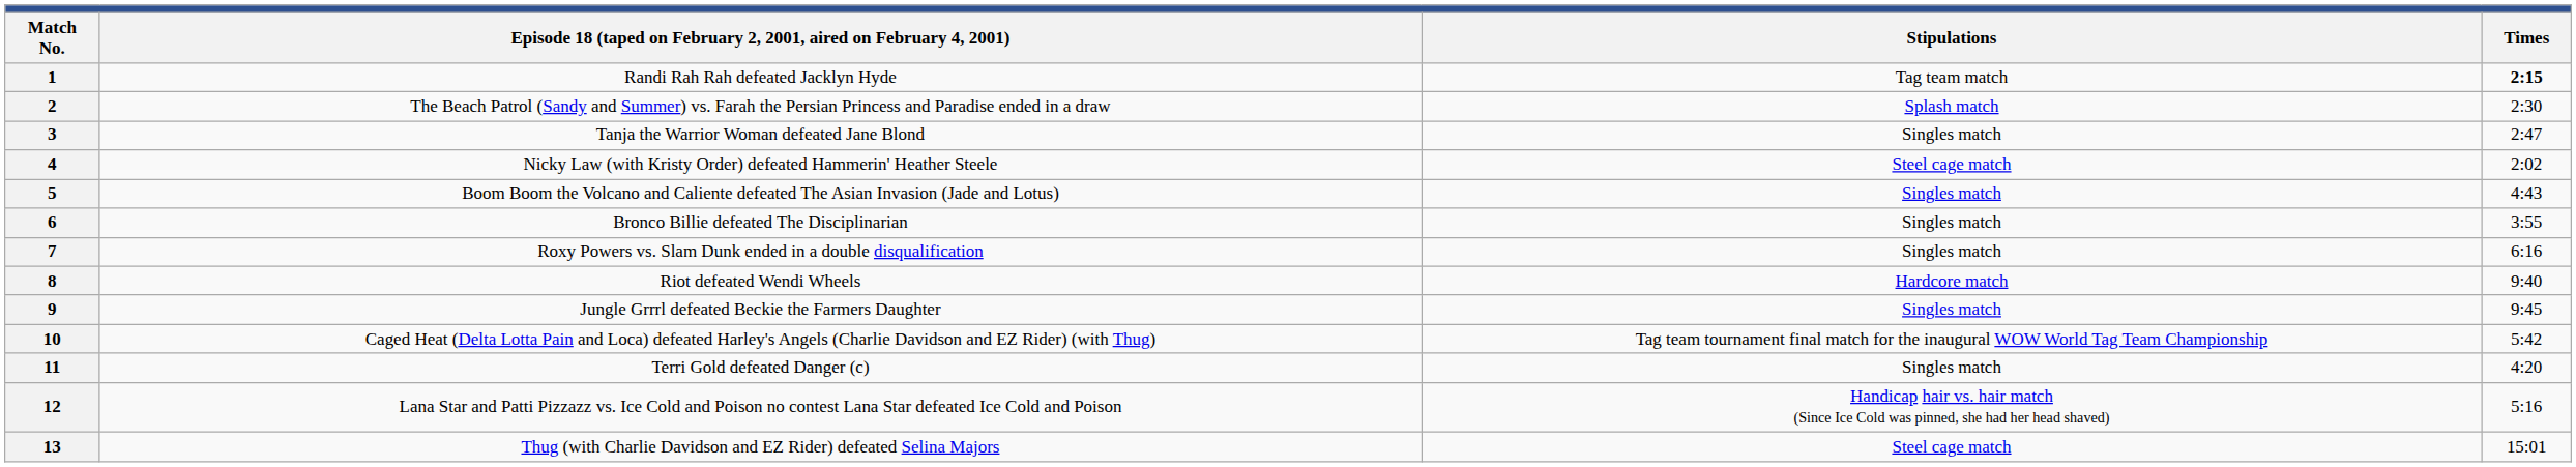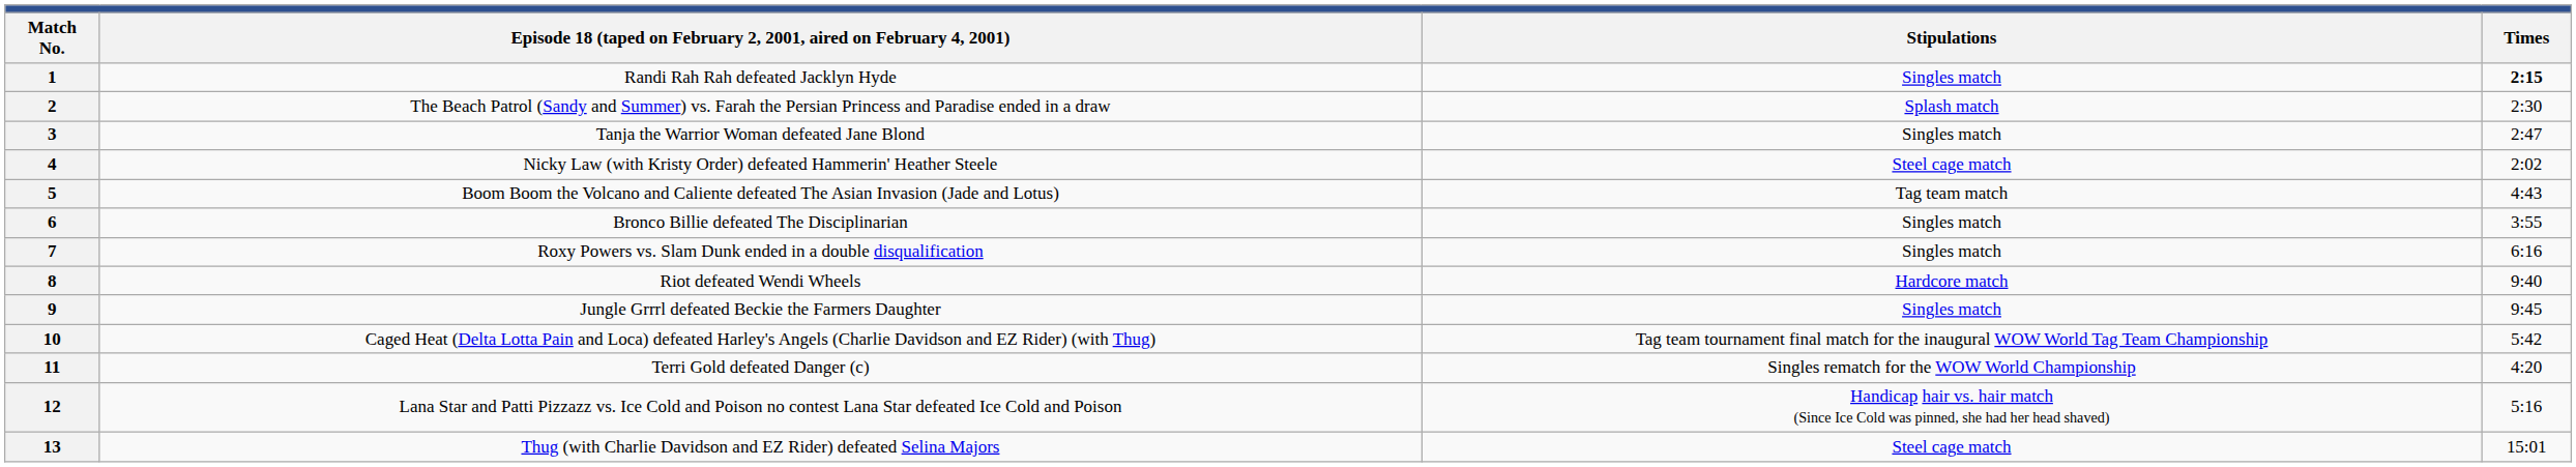1 | column 3: Tag team match -> Singles match
5 | column 3: Singles match -> Tag team match
11 | column 3: Singles match -> Singles rematch for the WOW World Championship
